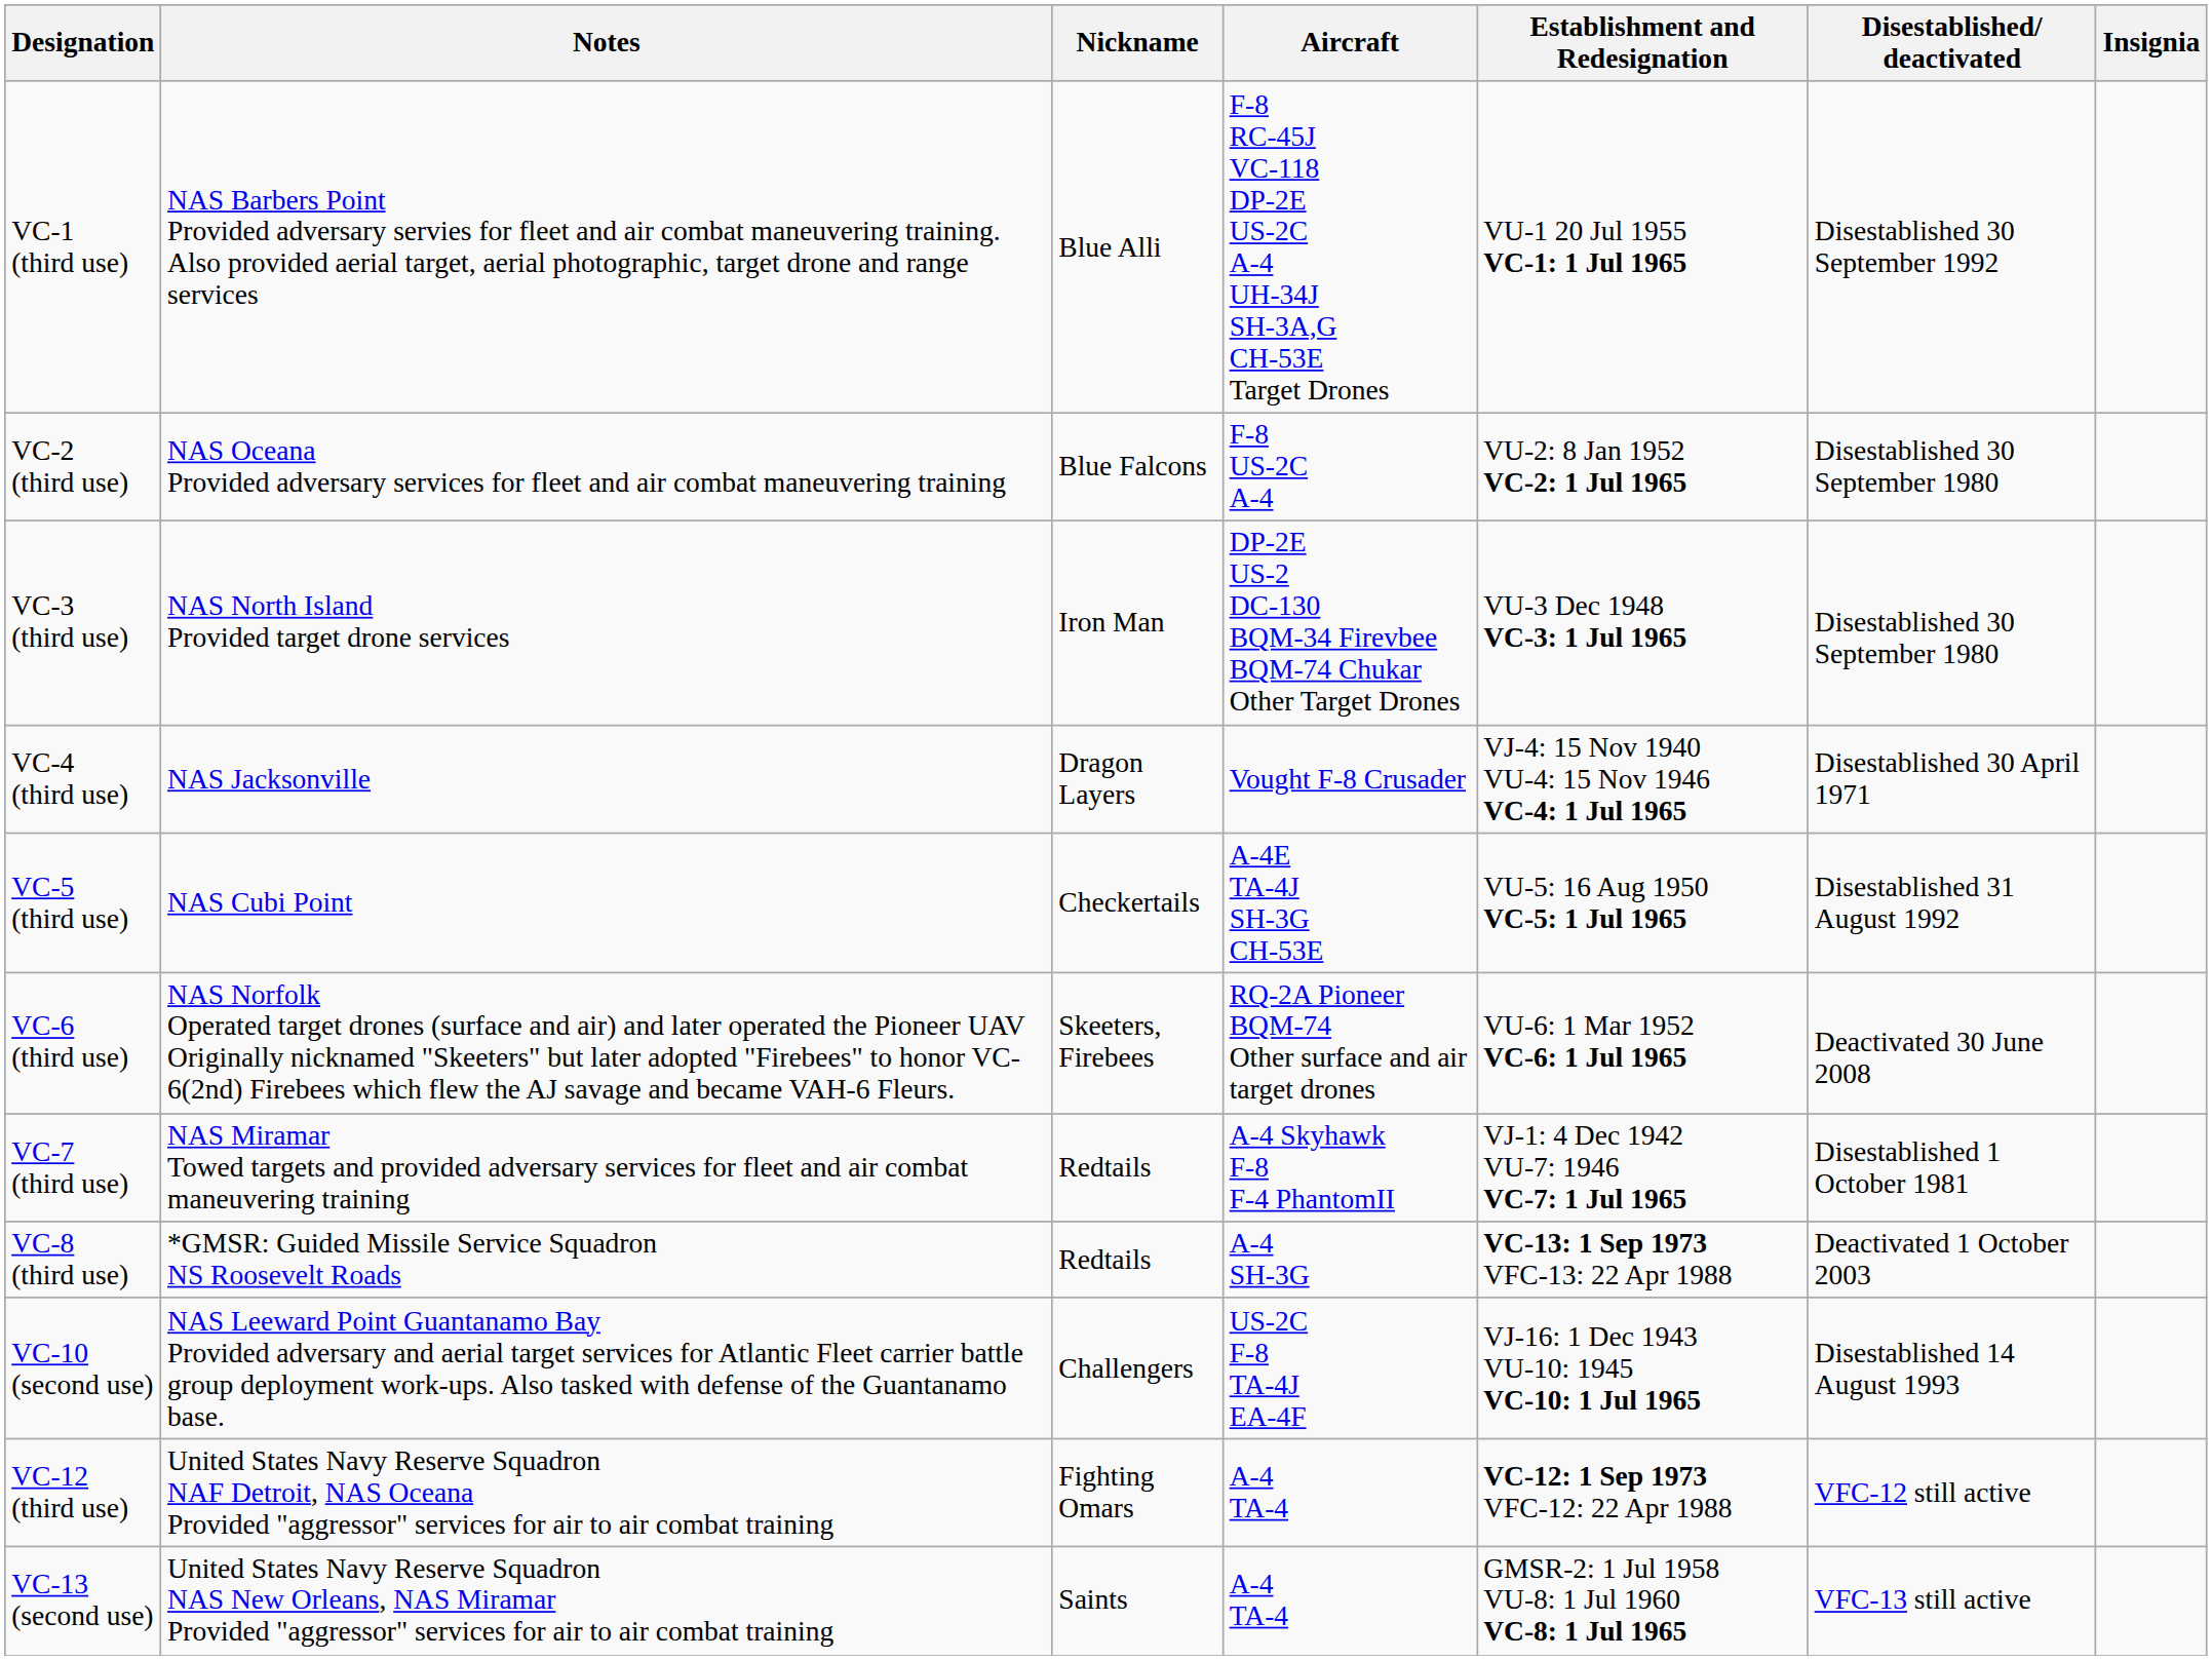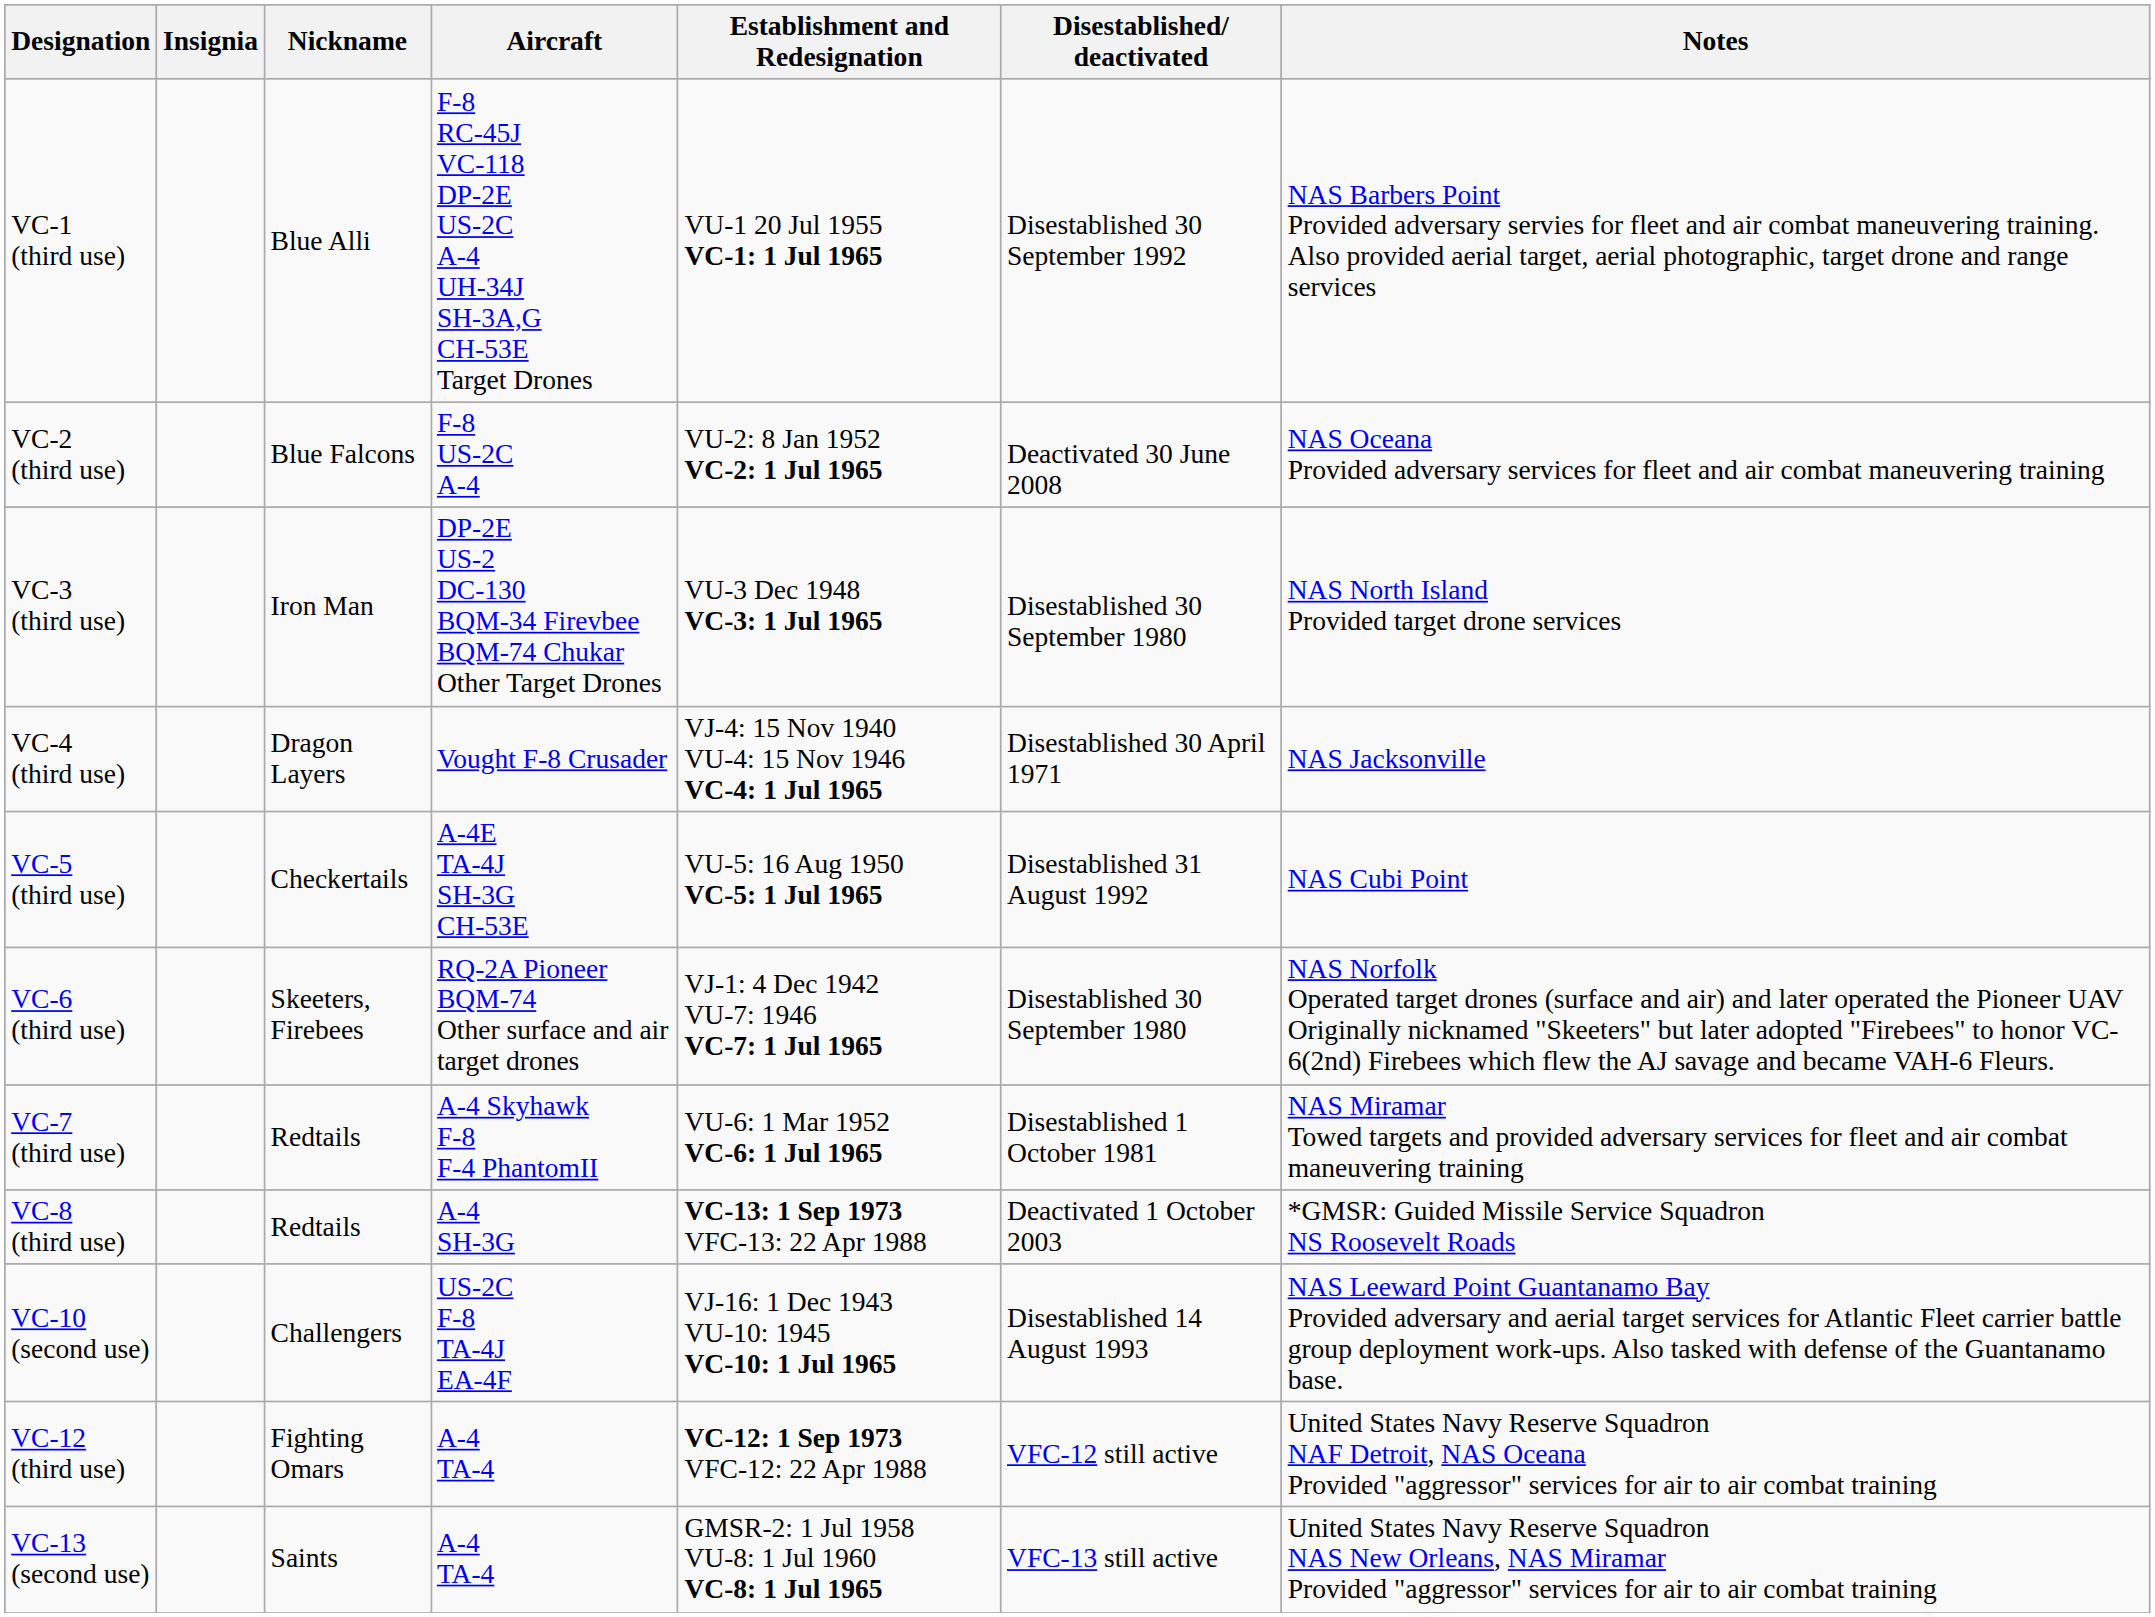columns swapped: Insignia <-> Notes
VC-2 (third use) | Disestablished/ deactivated: Disestablished 30 September 1980 -> Deactivated 30 June 2008
VC-6 (third use) | Establishment and Redesignation: VU-6: 1 Mar 1952 VC-6: 1 Jul 1965 -> VJ-1: 4 Dec 1942 VU-7: 1946 VC-7: 1 Jul 1965
VC-6 (third use) | Disestablished/ deactivated: Deactivated 30 June 2008 -> Disestablished 30 September 1980
VC-7 (third use) | Establishment and Redesignation: VJ-1: 4 Dec 1942 VU-7: 1946 VC-7: 1 Jul 1965 -> VU-6: 1 Mar 1952 VC-6: 1 Jul 1965
